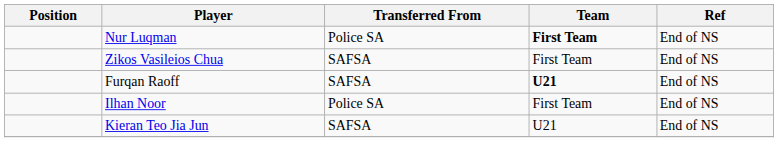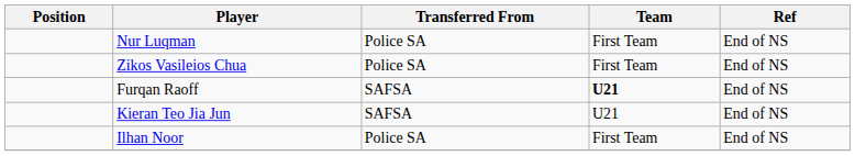Nur Luqman | Team: bold -> normal
Zikos Vasileios Chua | Transferred From: SAFSA -> Police SA
rows swapped: Ilhan Noor <-> Kieran Teo Jia Jun
